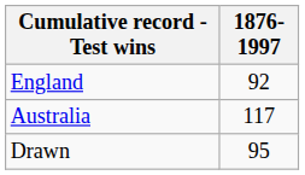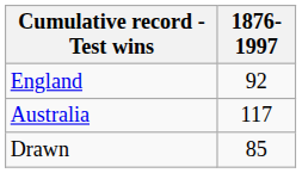Drawn | 1876-1997: 95 -> 85
